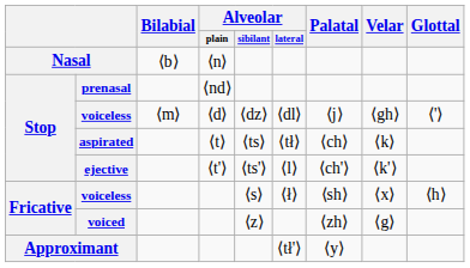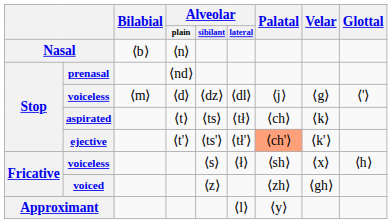voiceless / ⟨d⟩ | Velar: ⟨gh⟩ -> ⟨g⟩
ejective | Alveolar / lateral: ⟨l⟩ -> ⟨tł'⟩
ejective | Palatal: no background -> lightsalmon background
voiced | Velar: ⟨g⟩ -> ⟨gh⟩
Approximant | Alveolar / lateral: ⟨tł'⟩ -> ⟨l⟩
